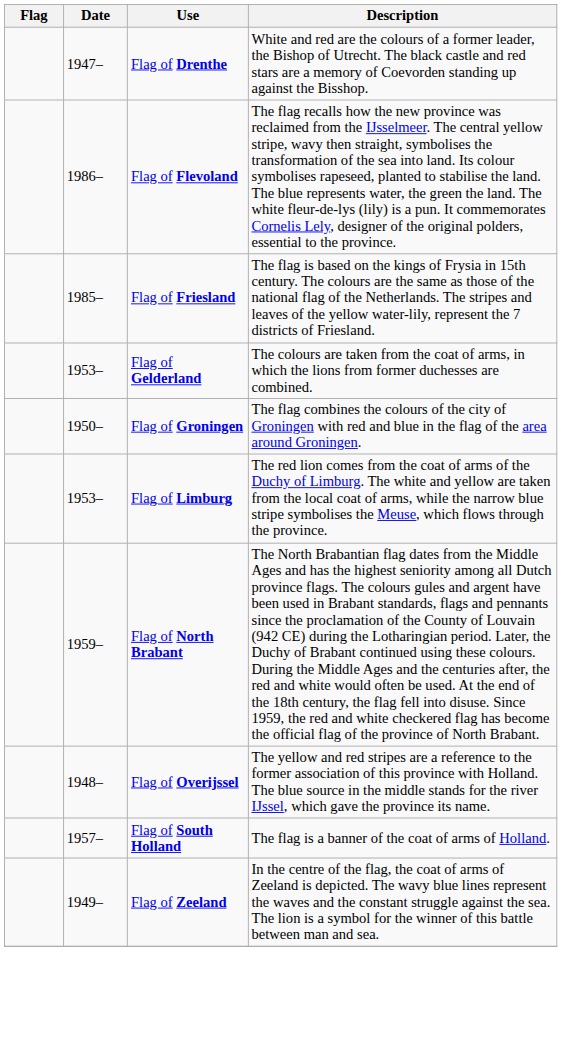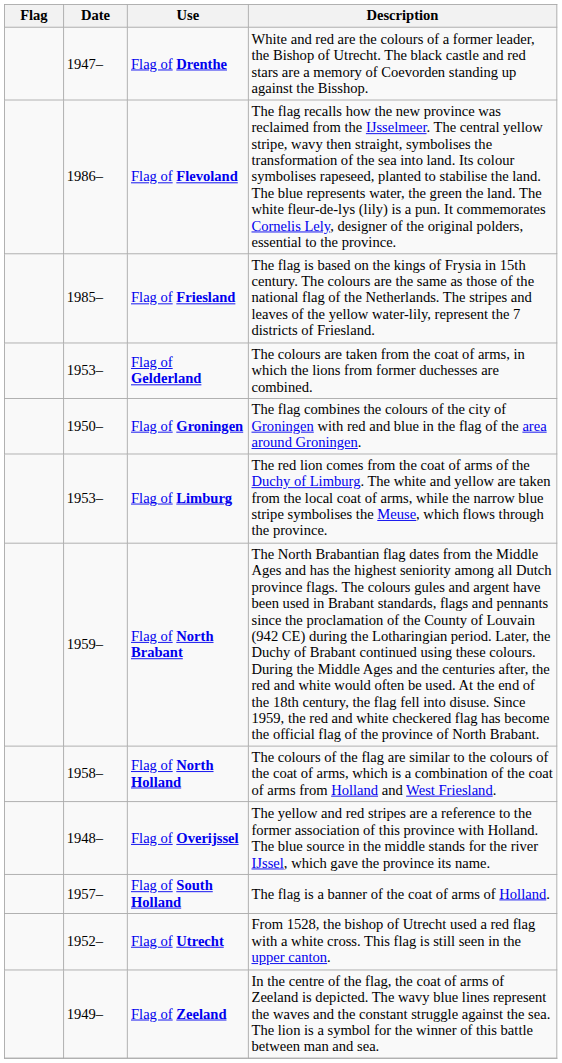+ row: 1958– | Flag of North Holland | The colours of the flag are similar to the colours of the coat of arms, which is a combination of the coat of arms from Holland and West Friesland.
+ row: 1952– | Flag of Utrecht | From 1528, the bishop of Utrecht used a red flag with a white cross. This flag is still seen in the upper canton.
